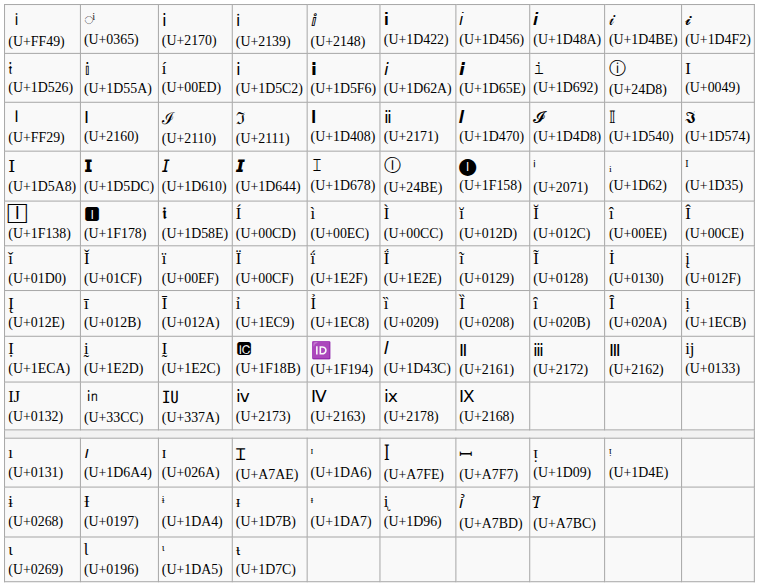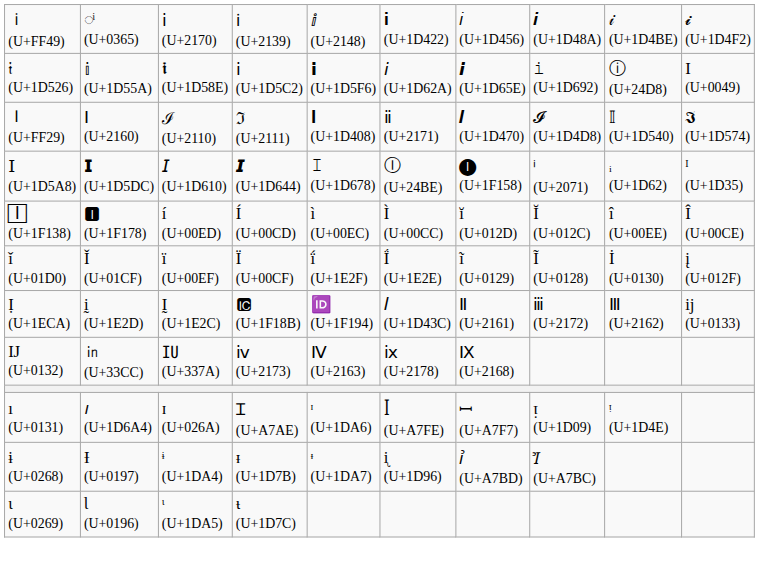𝔦 (U+1D526) | column 3: í (U+00ED) -> 𝖎 (U+1D58E)
🄸 (U+1F138) | column 3: 𝖎 (U+1D58E) -> í (U+00ED)
- row: Į (U+012E) | ī (U+012B) | Ī (U+012A) | ỉ (U+1EC9) | Ỉ (U+1EC8) | ȉ (U+0209) | Ȉ (U+0208) | ȋ (U+020B) | Ȋ (U+020A) | ị (U+1ECB)
